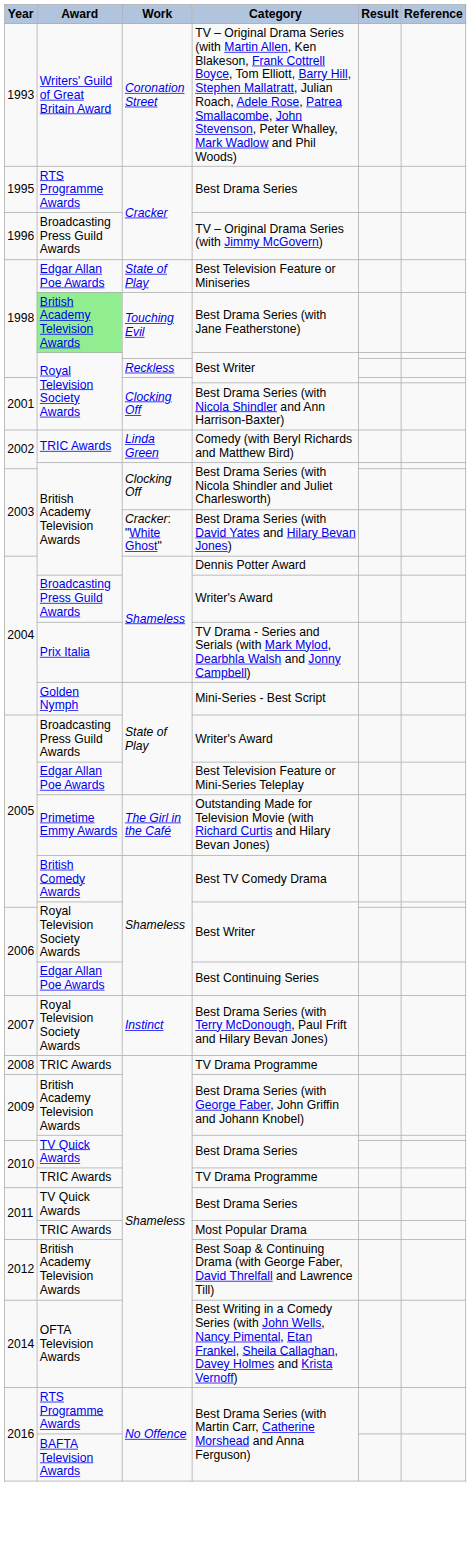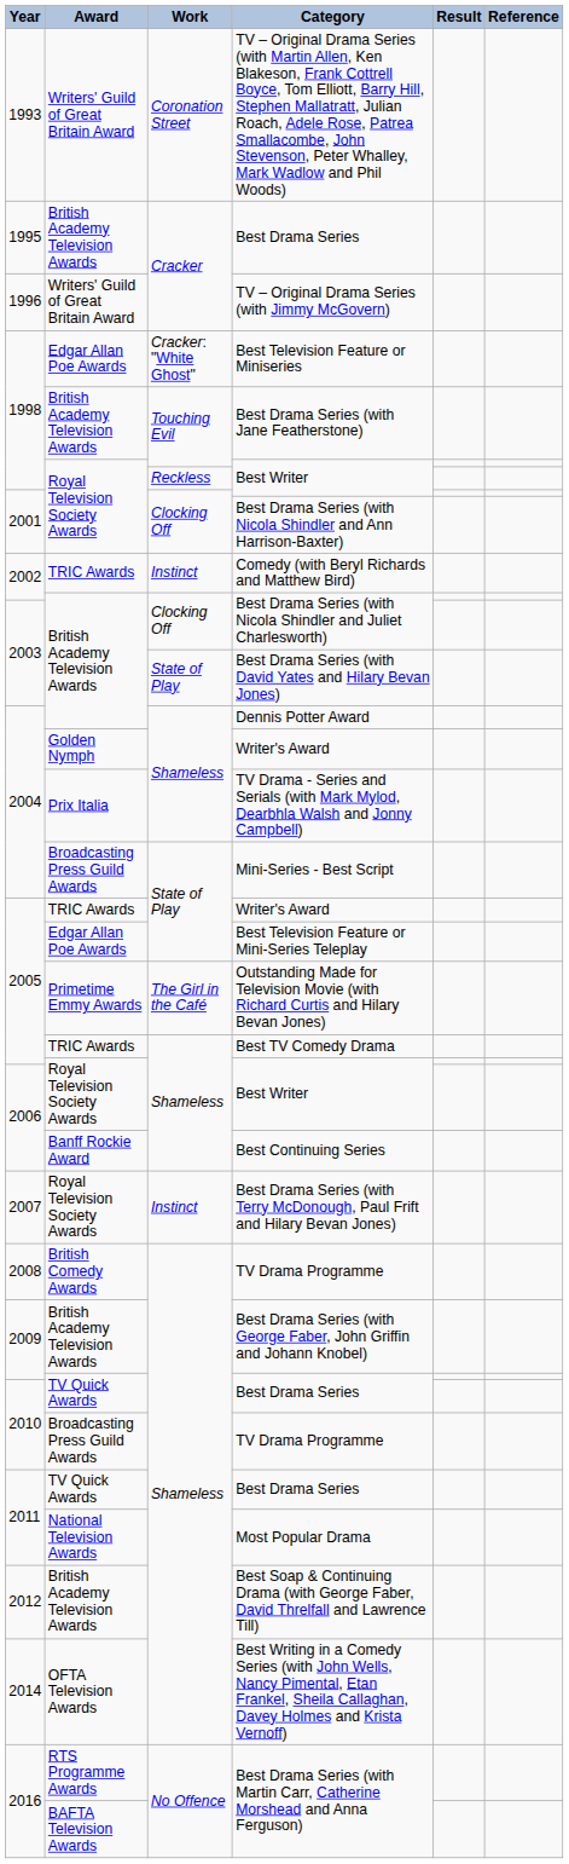1995 / Best Drama Series | Award: RTS Programme Awards -> British Academy Television Awards
TV – Original Drama Series (with Jimmy McGovern) | Award: Broadcasting Press Guild Awards -> Writers' Guild of Great Britain Award
Best Television Feature or Miniseries | Work: State of Play -> Cracker: "White Ghost"
Best Drama Series (with Jane Featherstone) | Award: lightgreen background -> no background
Comedy (with Beryl Richards and Matthew Bird) | Work: Linda Green -> Instinct
Best Drama Series (with David Yates and Hilary Bevan Jones) | Work: Cracker: "White Ghost" -> State of Play
2004 / Writer's Award | Award: Broadcasting Press Guild Awards -> Golden Nymph
Mini-Series - Best Script | Award: Golden Nymph -> Broadcasting Press Guild Awards
2005 / Writer's Award | Award: Broadcasting Press Guild Awards -> TRIC Awards
Best TV Comedy Drama | Award: British Comedy Awards -> TRIC Awards
Best Continuing Series | Award: Edgar Allan Poe Awards -> Banff Rockie Award
2008 / TV Drama Programme | Award: TRIC Awards -> British Comedy Awards
2010 / TV Drama Programme | Award: TRIC Awards -> Broadcasting Press Guild Awards
Most Popular Drama | Award: TRIC Awards -> National Television Awards
